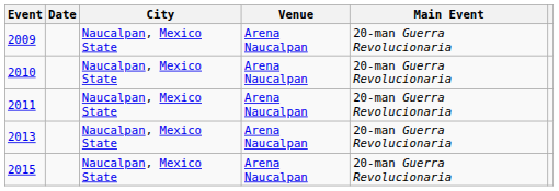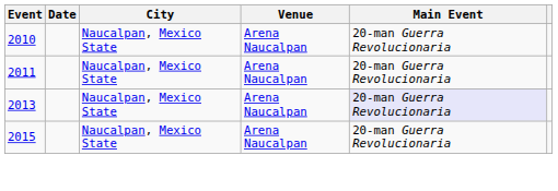- row: 2009 | Naucalpan, Mexico State | Arena Naucalpan | 20-man Guerra Revolucionaria
2013 | Main Event: no background -> lavender background
